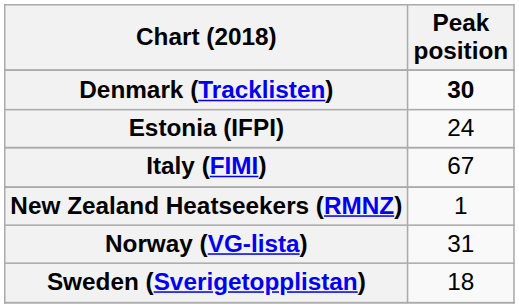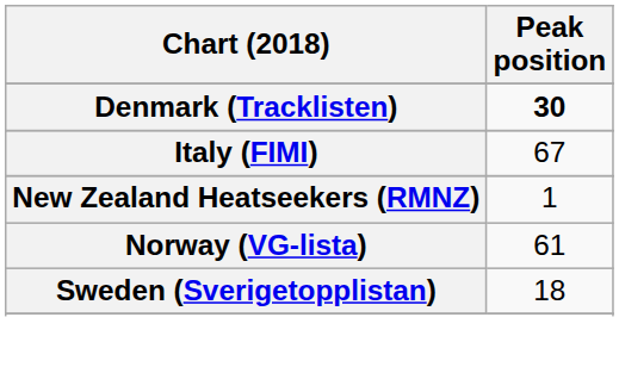- row: Estonia (IFPI) | 24
Norway (VG-lista) | Peak position: 31 -> 61
